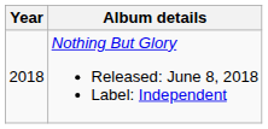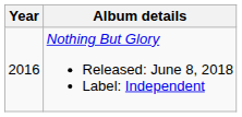Nothing But Glory Released: June 8, 2018 Label: Independent | Year: 2018 -> 2016
